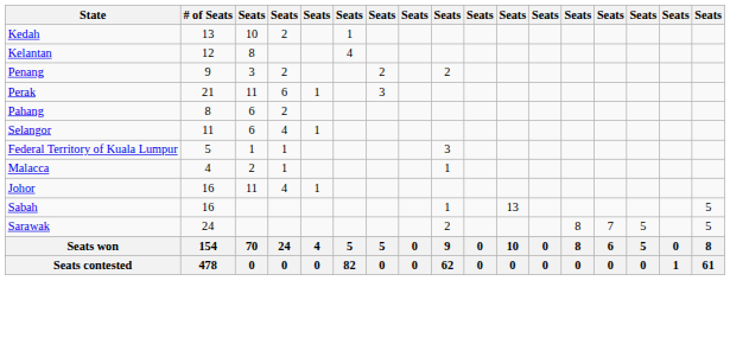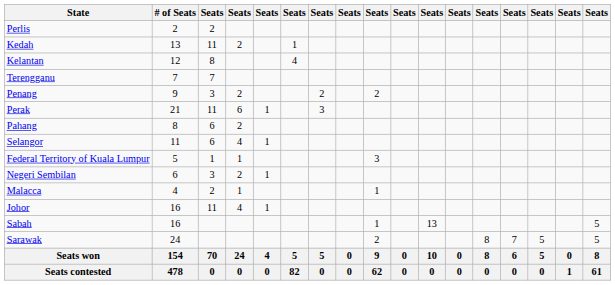+ row: Perlis | 2 | 2
Kedah | column 3: 10 -> 11
+ row: Terengganu | 7 | 7
+ row: Negeri Sembilan | 6 | 3 | 2 | 1
